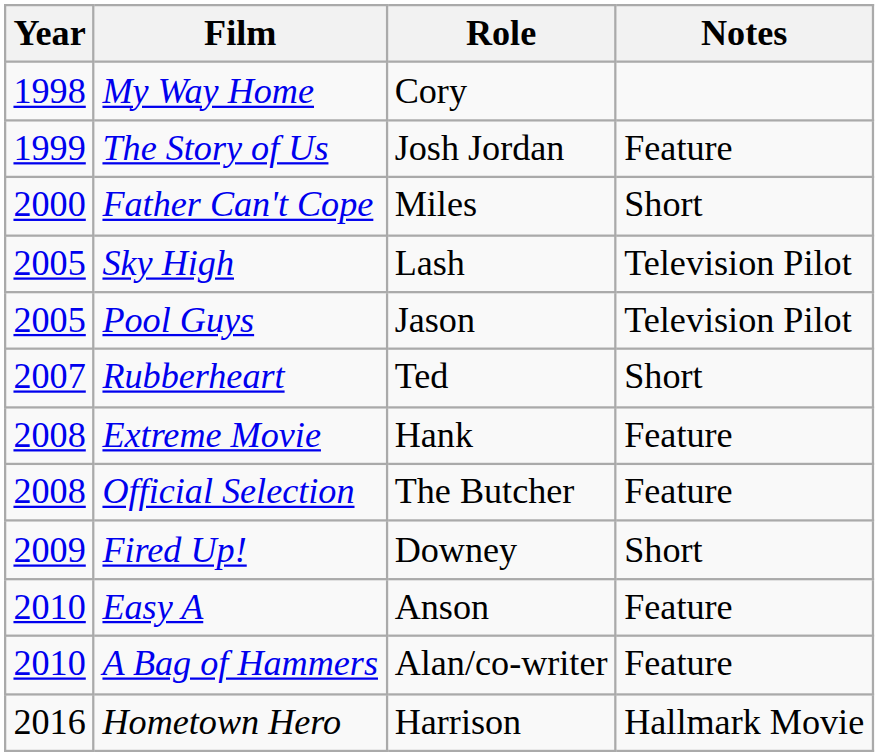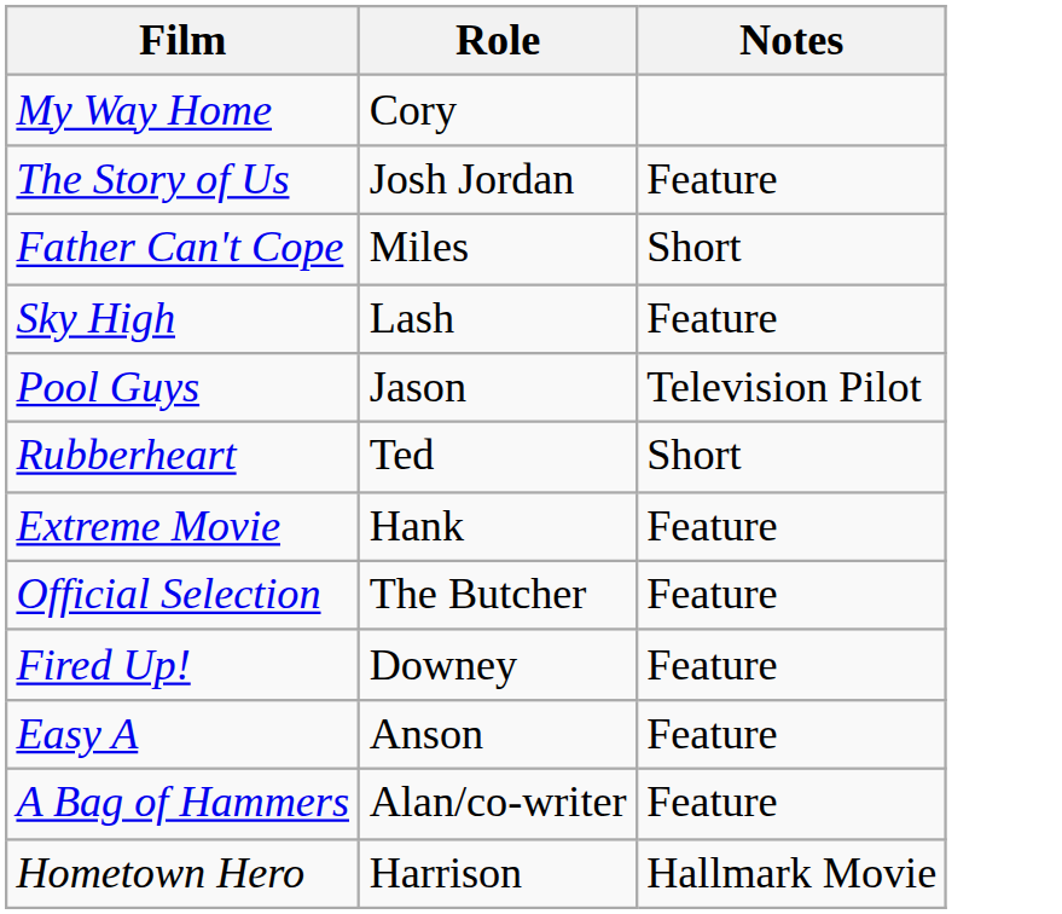- column: Year | 1998 | 1999 | 2000 | 2005 | 2005 | 2007 | 2008 | 2008 | 2009 | 2010 | 2010 | 2016
Sky High | Notes: Television Pilot -> Feature
Fired Up! | Notes: Short -> Feature
